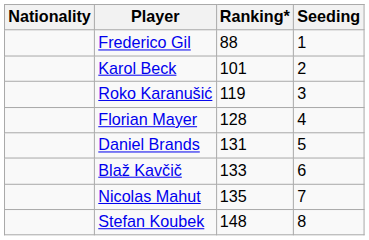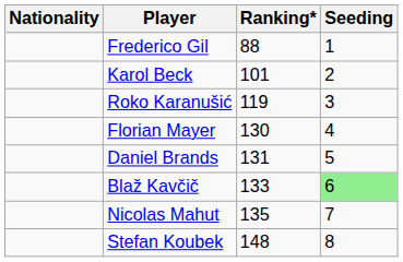Florian Mayer | Ranking*: 128 -> 130
Blaž Kavčič | Seeding: no background -> lightgreen background
